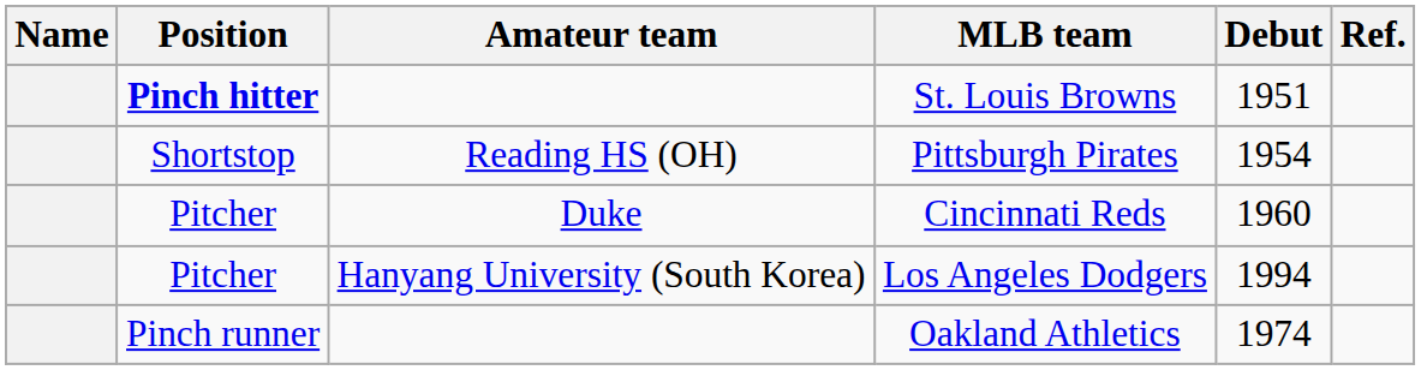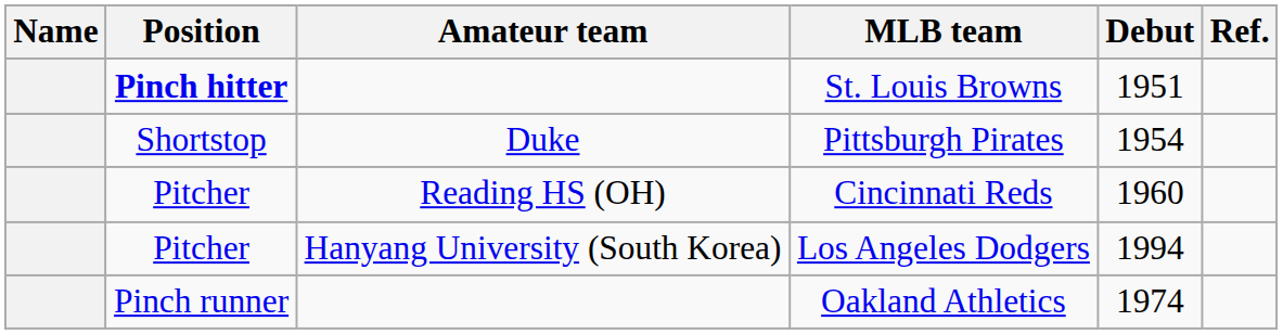Pittsburgh Pirates | Amateur team: Reading HS (OH) -> Duke
Cincinnati Reds | Amateur team: Duke -> Reading HS (OH)
